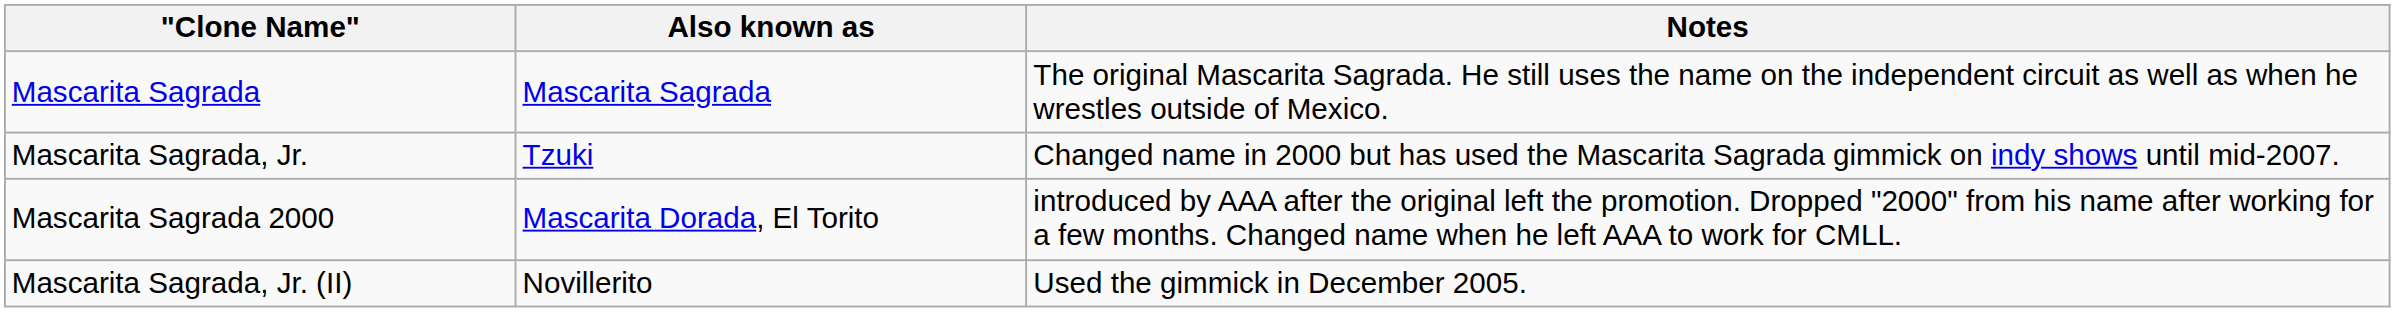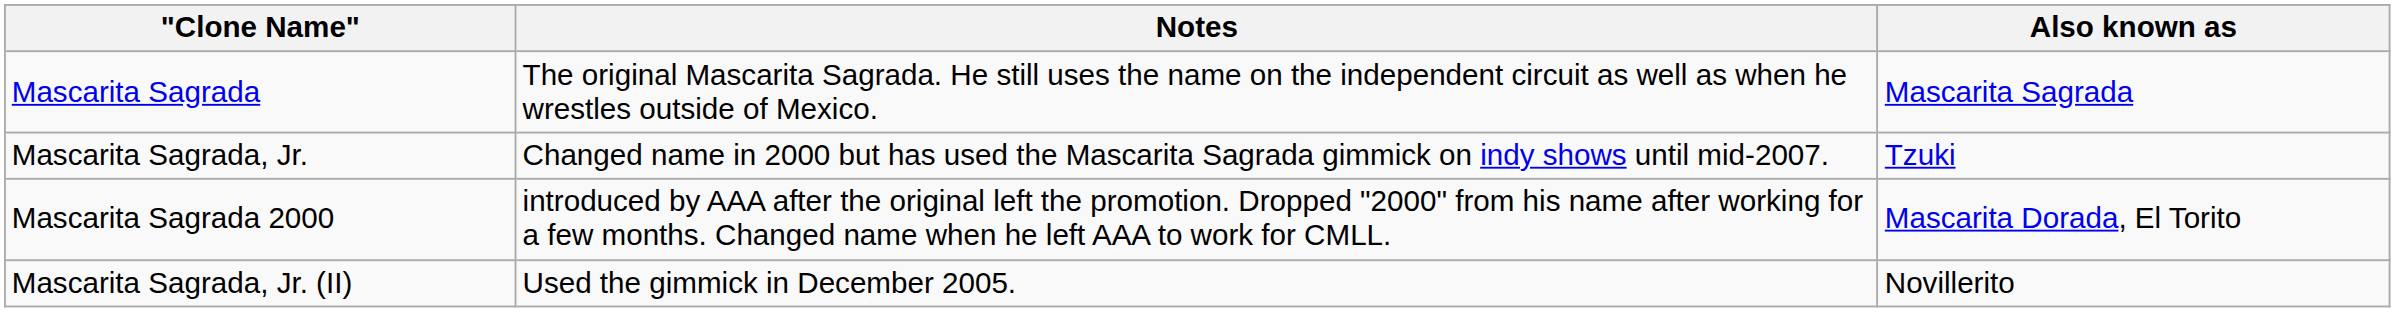columns swapped: Also known as <-> Notes
